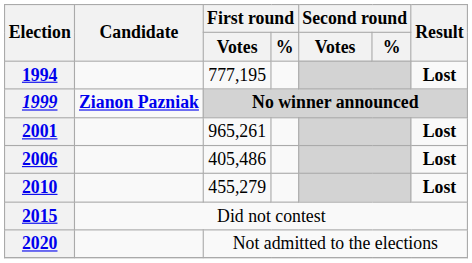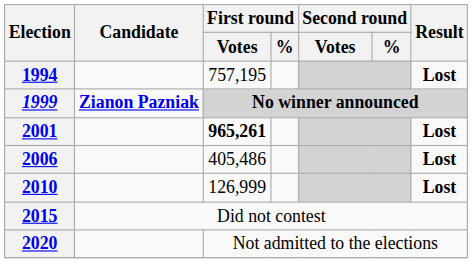1994 | First round / Votes: 777,195 -> 757,195
2001 | First round / Votes: normal -> bold
2010 | First round / Votes: 455,279 -> 126,999
